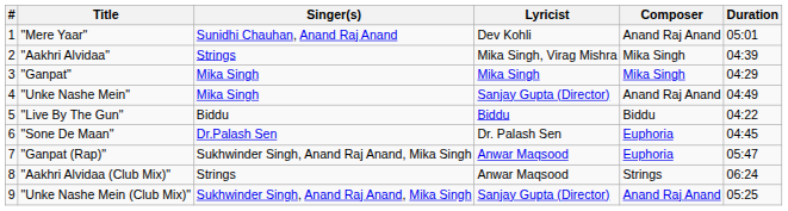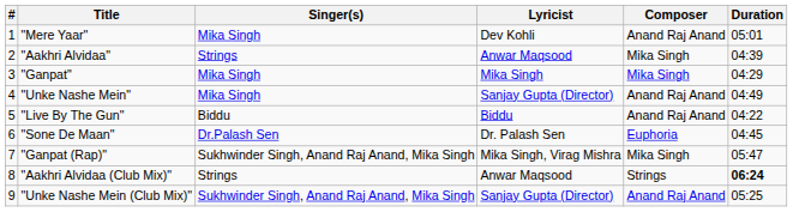"Mere Yaar" | Singer(s): Sunidhi Chauhan, Anand Raj Anand -> Mika Singh
"Aakhri Alvidaa" | Lyricist: Mika Singh, Virag Mishra -> Anwar Maqsood
"Live By The Gun" | Composer: Biddu -> Anand Raj Anand
"Ganpat (Rap)" | Lyricist: Anwar Maqsood -> Mika Singh, Virag Mishra
"Ganpat (Rap)" | Composer: Euphoria -> Mika Singh
"Aakhri Alvidaa (Club Mix)" | Duration: normal -> bold
